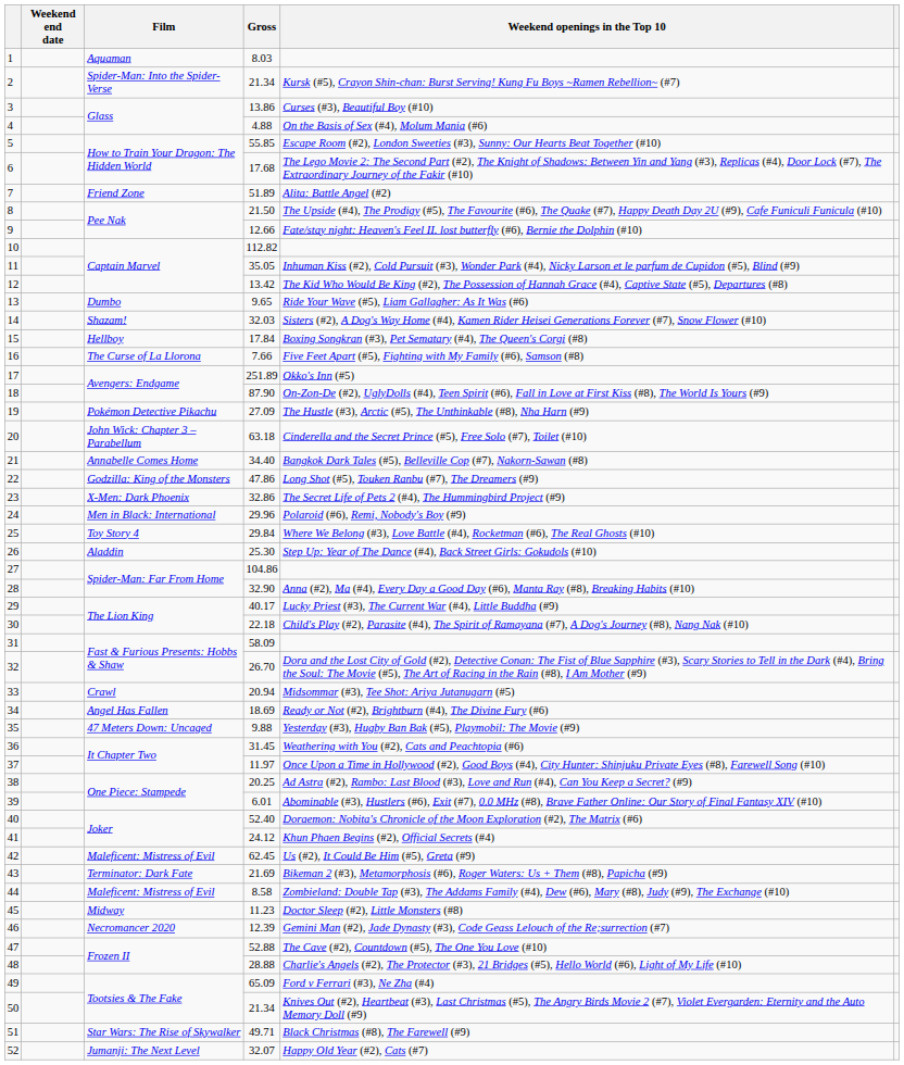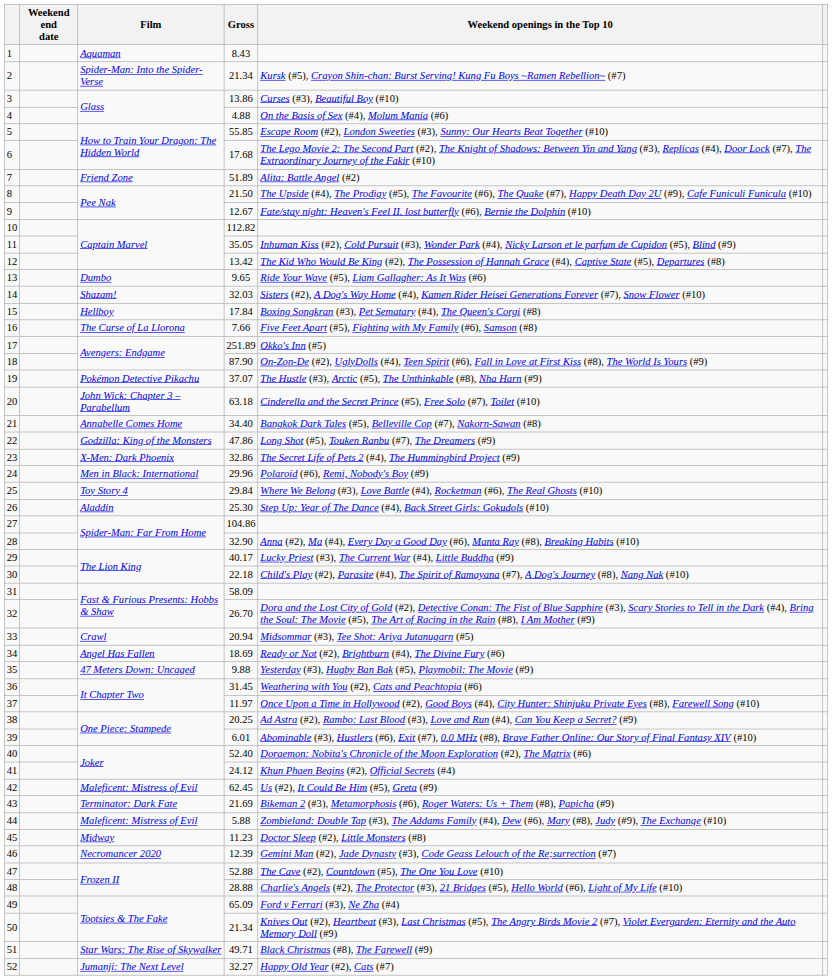1 | Gross: 8.03 -> 8.43
9 | Gross: 12.66 -> 12.67
19 | Gross: 27.09 -> 37.07
44 | Gross: 8.58 -> 5.88
52 | Gross: 32.07 -> 32.27
